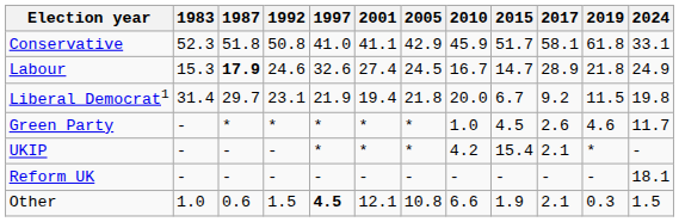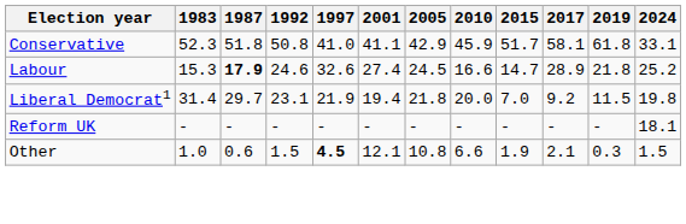Labour | 2010: 16.7 -> 16.6
Labour | 2024: 24.9 -> 25.2
Liberal Democrat1 | 2015: 6.7 -> 7.0
- row: Green Party | - | * | * | * | * | * | 1.0 | 4.5 | 2.6 | 4.6 | 11.7
- row: UKIP | - | - | - | * | * | * | 4.2 | 15.4 | 2.1 | * | -
